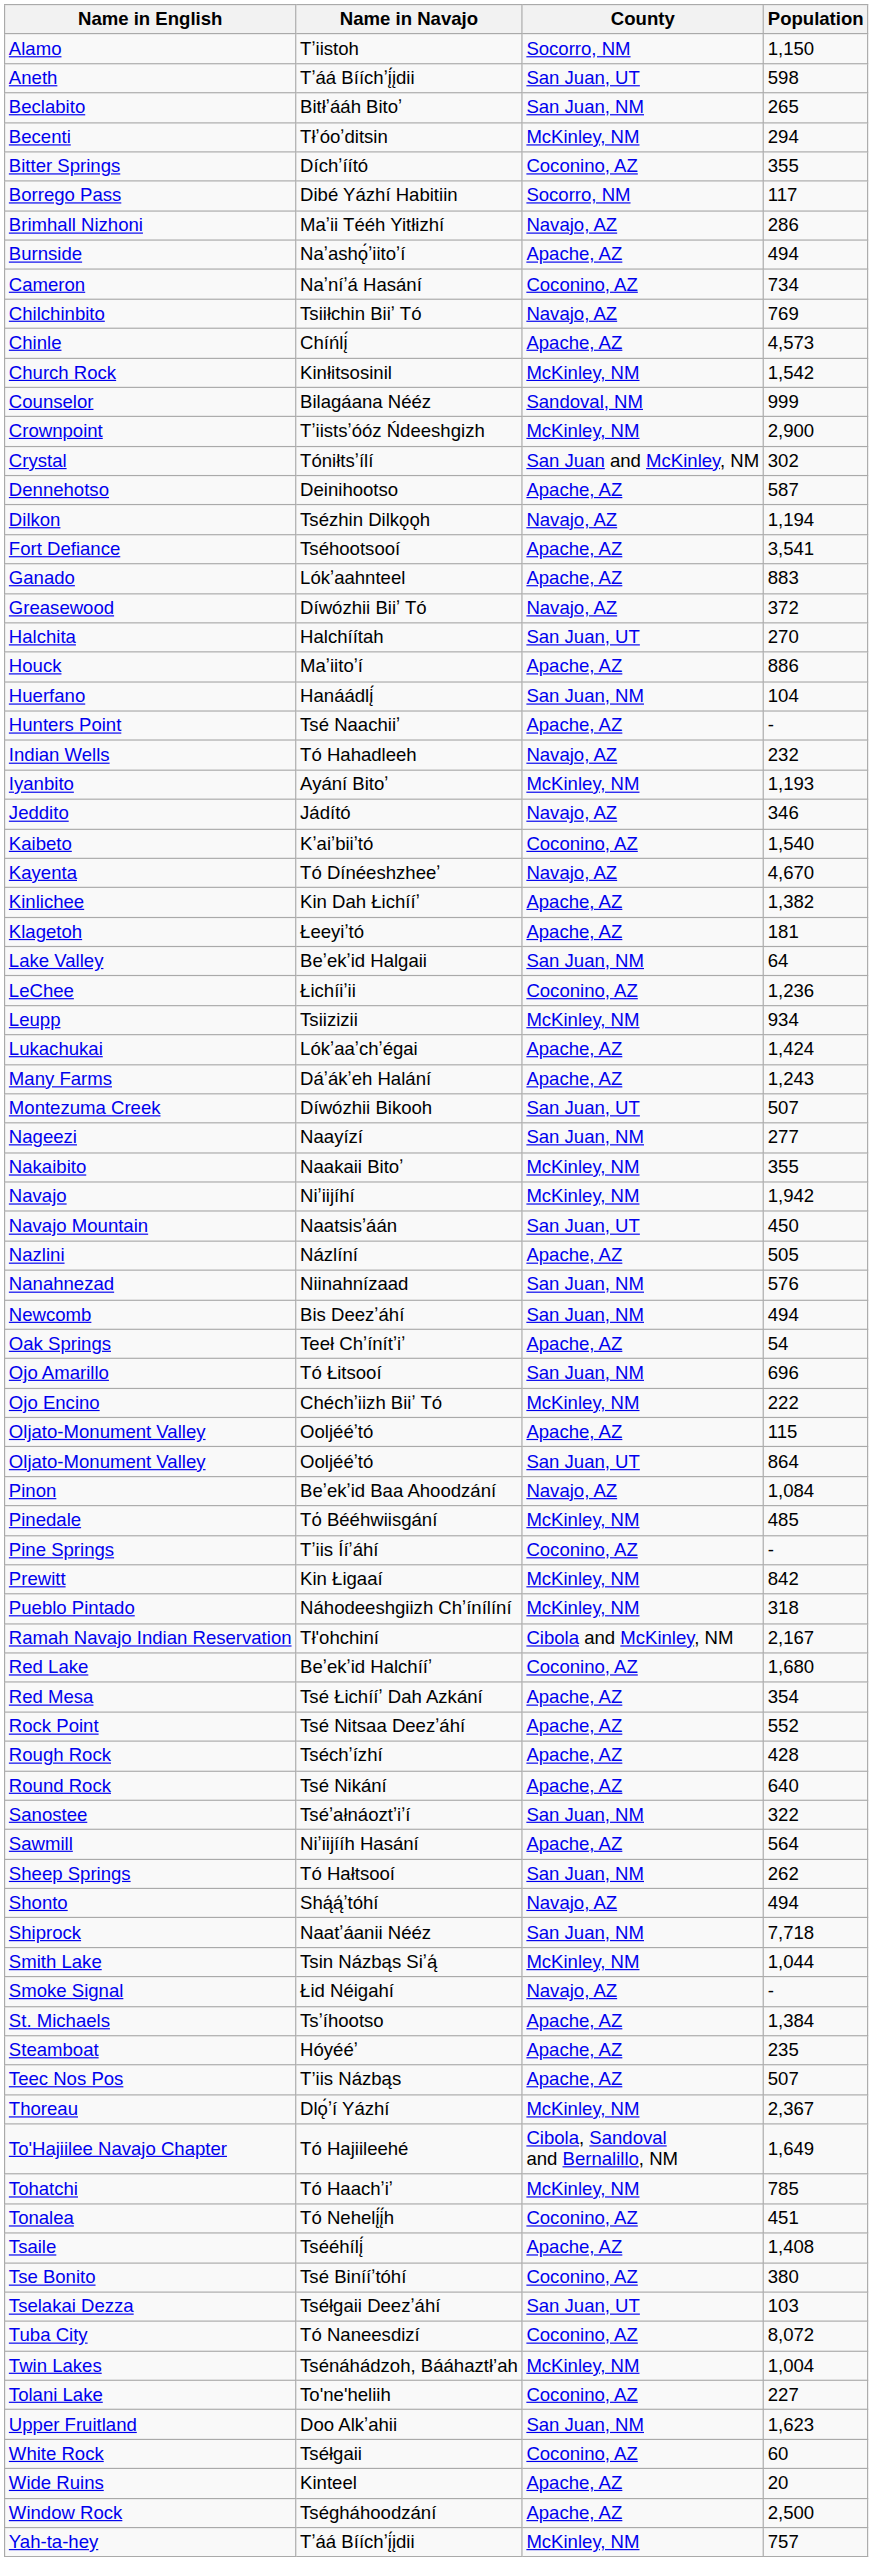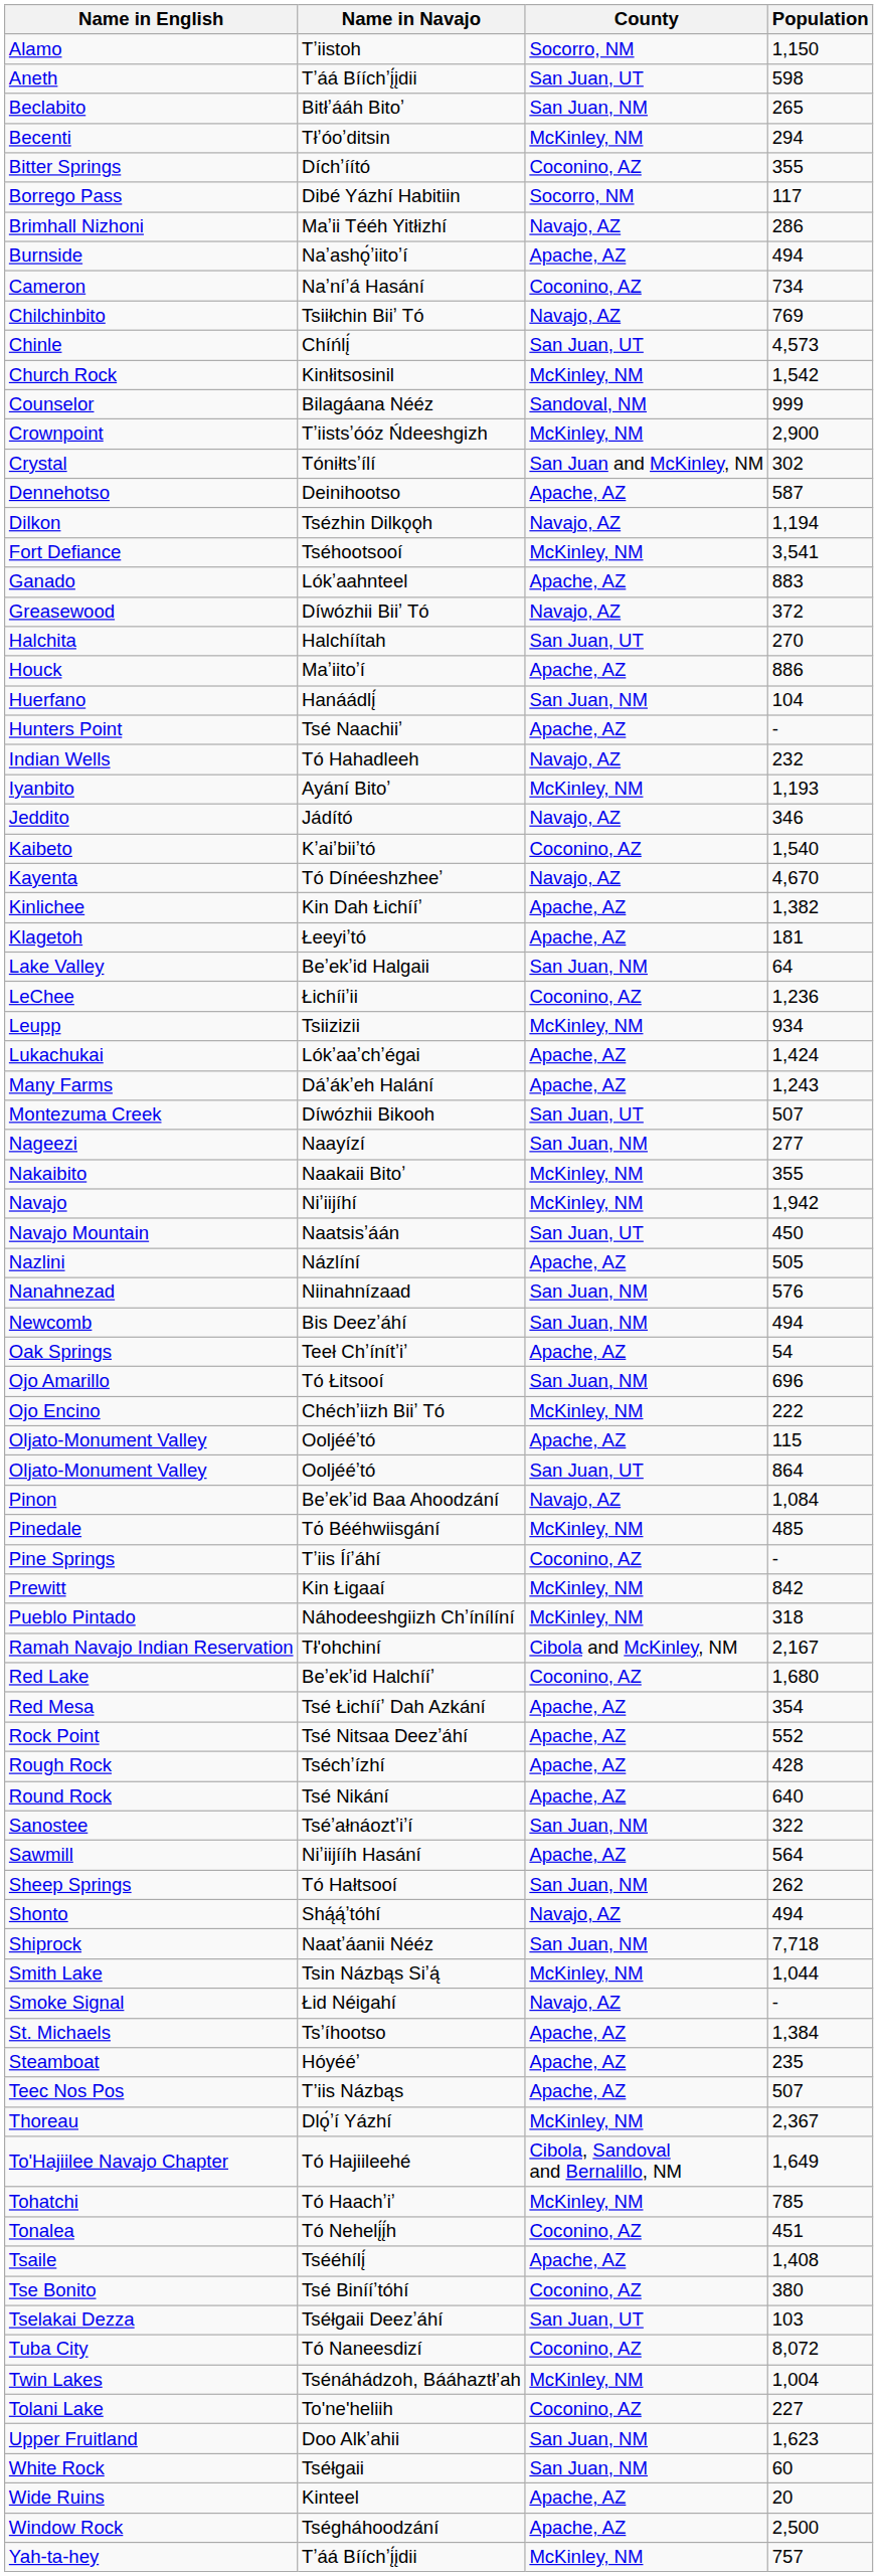Chinle | County: Apache, AZ -> San Juan, UT
Fort Defiance | County: Apache, AZ -> McKinley, NM
White Rock | County: Coconino, AZ -> San Juan, NM
